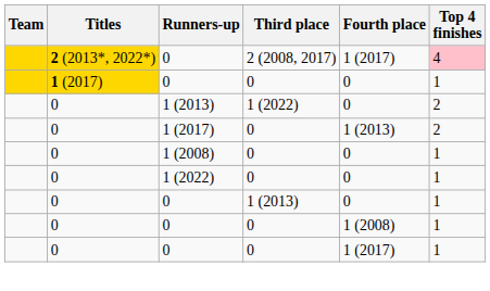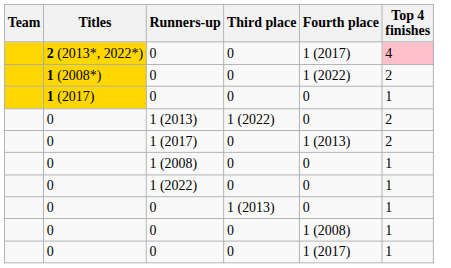2 (2013*, 2022*) / 0 | Third place: 2 (2008, 2017) -> 0
+ row: 1 (2008*) | 0 | 0 | 1 (2022) | 2
